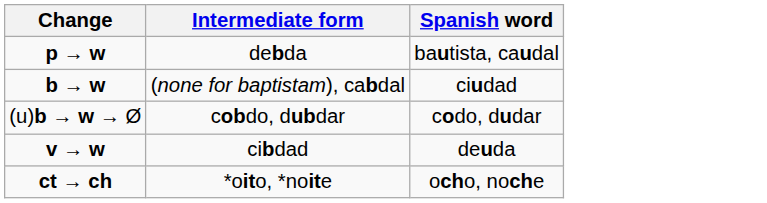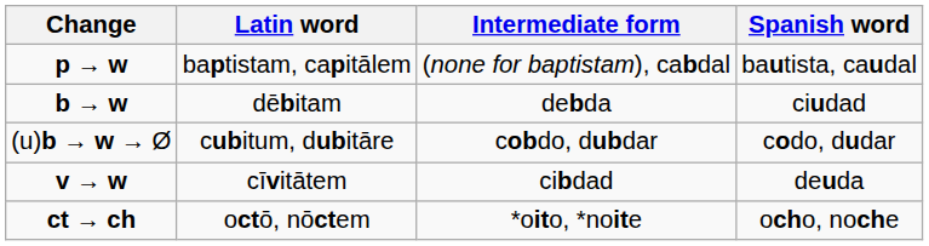+ column: Latin word | baptistam, capitālem | dēbitam | cubitum, dubitāre | cīvitātem | octō, nōctem
p → w | Intermediate form: debda -> (none for baptistam), cabdal
b → w | Intermediate form: (none for baptistam), cabdal -> debda
